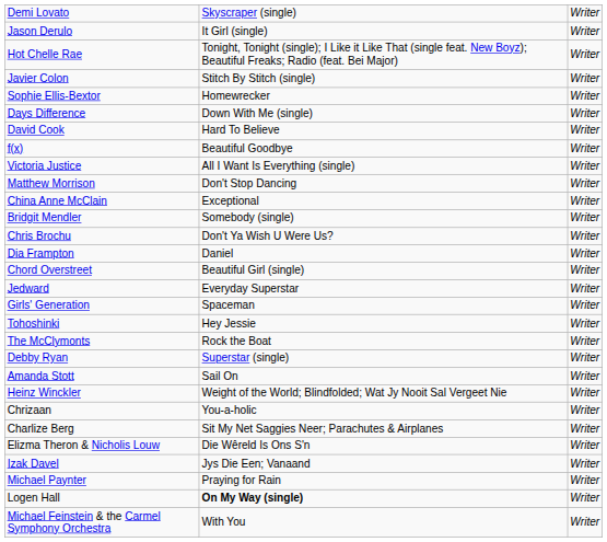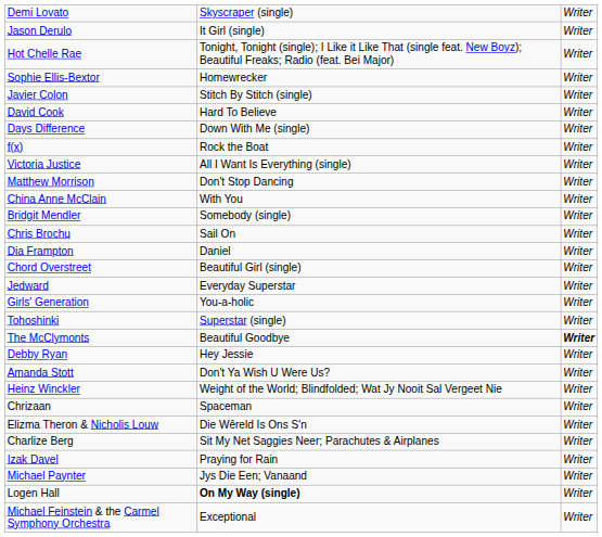rows swapped: Sophie Ellis-Bextor <-> Javier Colon
rows swapped: Days Difference <-> David Cook
f(x) | column 2: Beautiful Goodbye -> Rock the Boat
China Anne McClain | column 2: Exceptional -> With You
Chris Brochu | column 2: Don't Ya Wish U Were Us? -> Sail On
Girls' Generation | column 2: Spaceman -> You-a-holic
Tohoshinki | column 2: Hey Jessie -> Superstar (single)
The McClymonts | column 2: Rock the Boat -> Beautiful Goodbye
The McClymonts | column 3: normal -> bold
Debby Ryan | column 2: Superstar (single) -> Hey Jessie
Amanda Stott | column 2: Sail On -> Don't Ya Wish U Were Us?
Chrizaan | column 2: You-a-holic -> Spaceman
rows swapped: Charlize Berg <-> Elizma Theron & Nicholis Louw
Izak Davel | column 2: Jys Die Een; Vanaand -> Praying for Rain
Michael Paynter | column 2: Praying for Rain -> Jys Die Een; Vanaand
Michael Feinstein & the Carmel Symphony Orchestra | column 2: With You -> Exceptional
